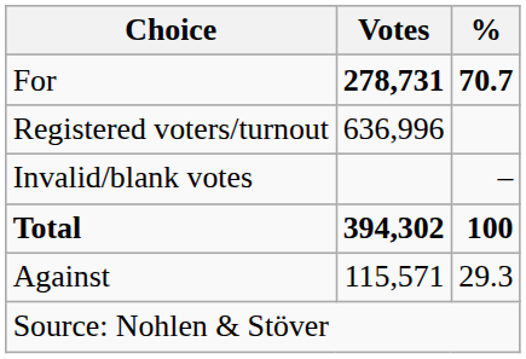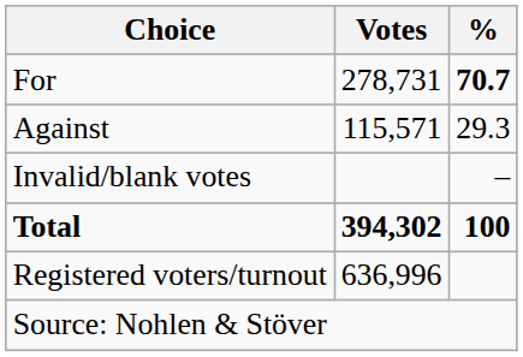For | Votes: bold -> normal
rows swapped: Against <-> Registered voters/turnout
